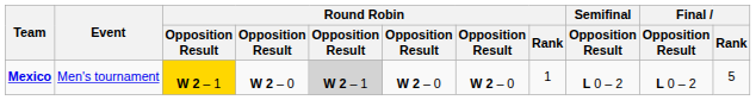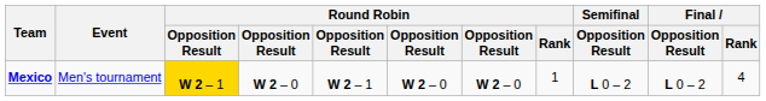Mexico | column 5: lightgrey background -> no background
Mexico | Final / Rank: 5 -> 4
